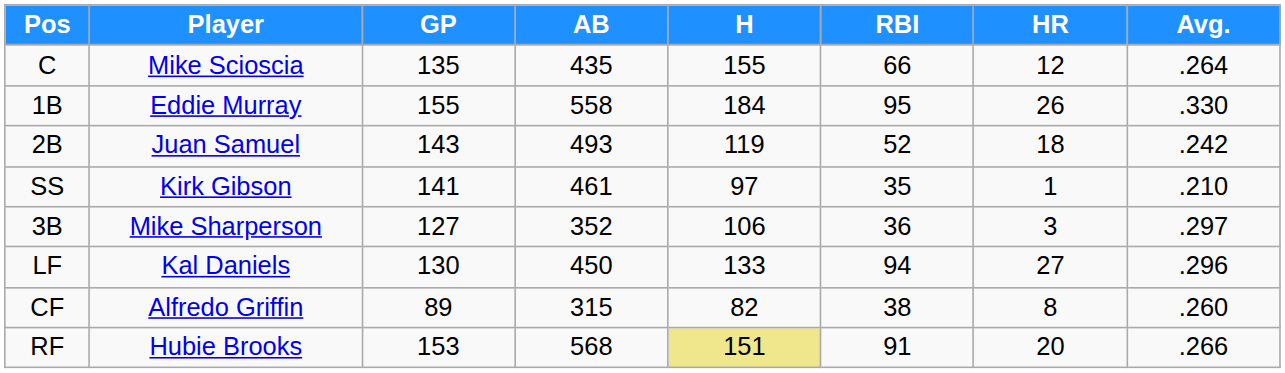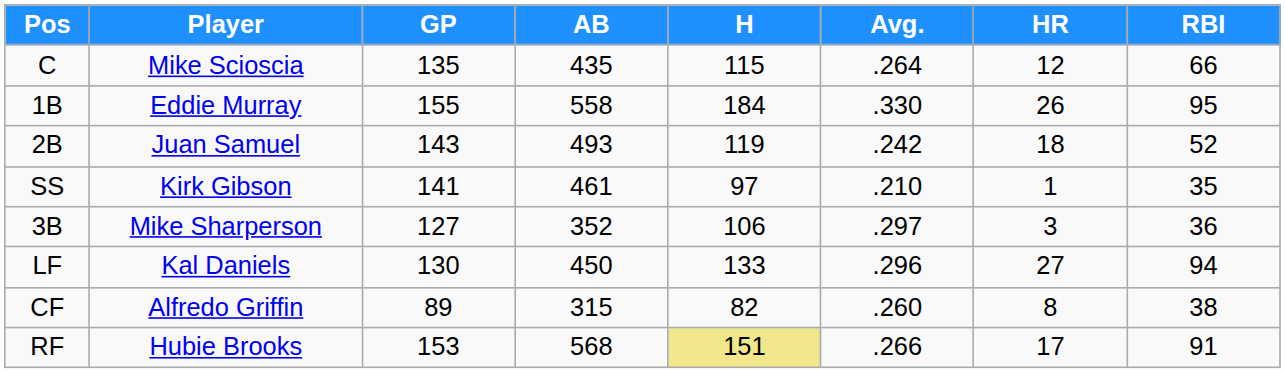columns swapped: Avg. <-> RBI
C | H: 155 -> 115
RF | HR: 20 -> 17
